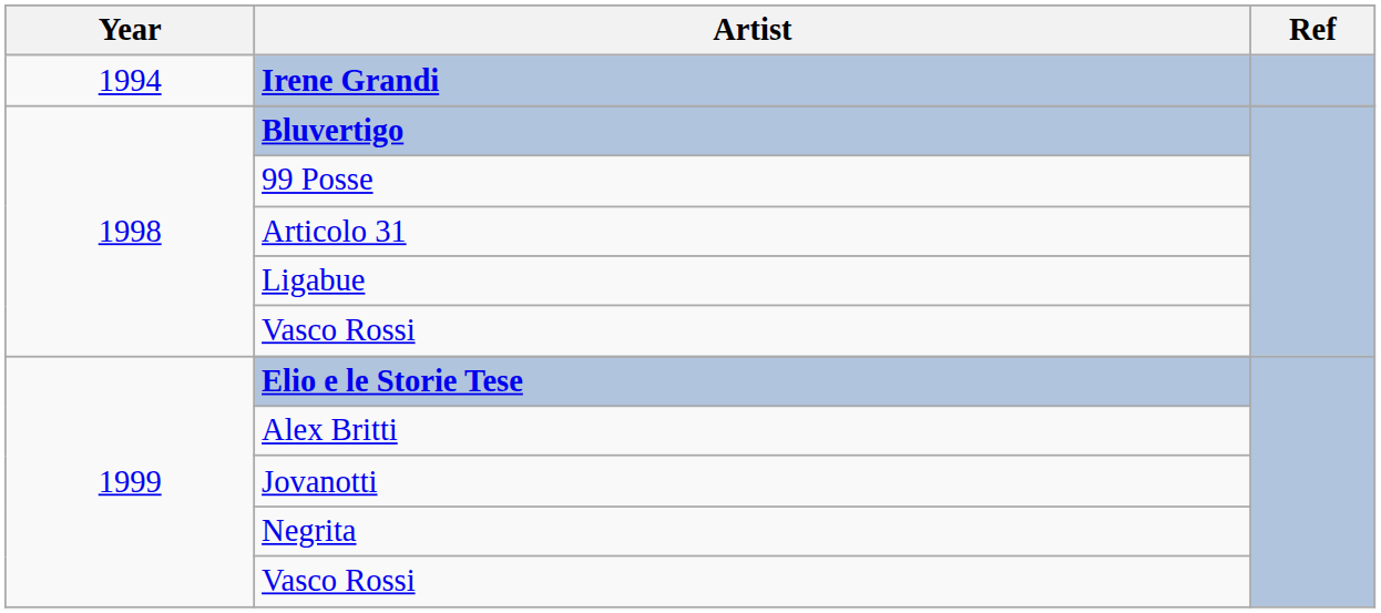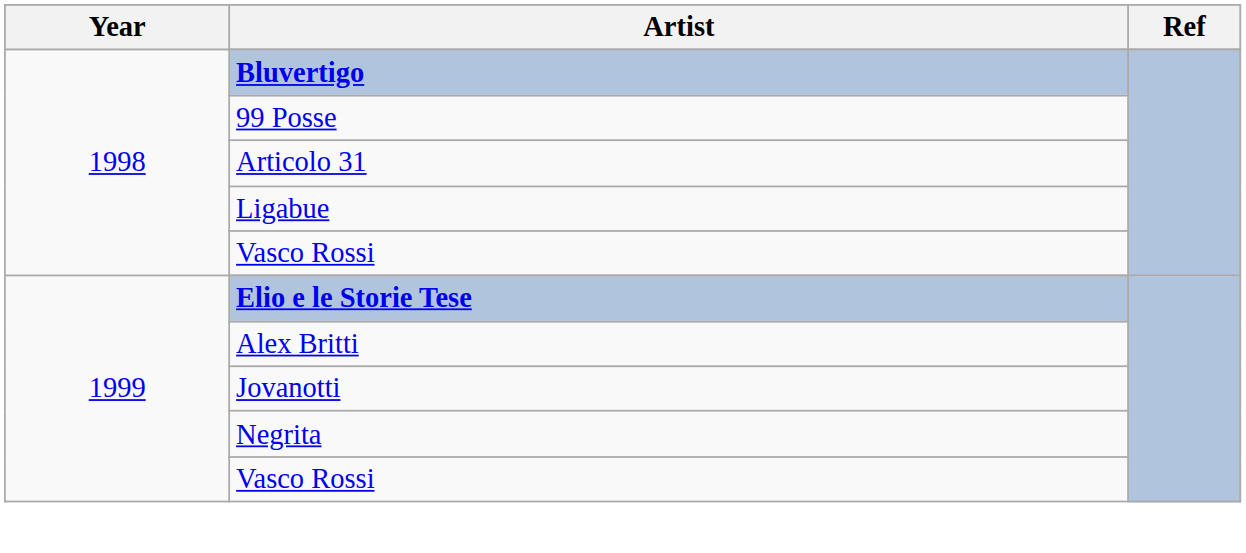- row: 1994 | Irene Grandi
